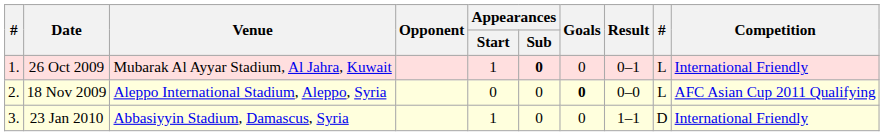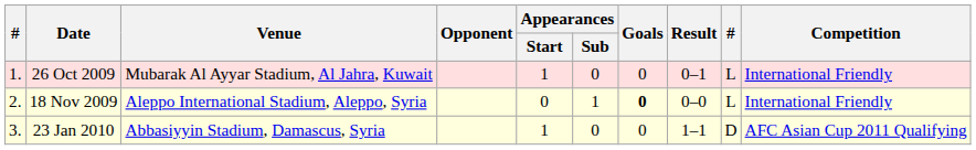26 Oct 2009 | Appearances / Sub: bold -> normal
18 Nov 2009 | Appearances / Sub: 0 -> 1
18 Nov 2009 | Competition: AFC Asian Cup 2011 Qualifying -> International Friendly
23 Jan 2010 | Competition: International Friendly -> AFC Asian Cup 2011 Qualifying
